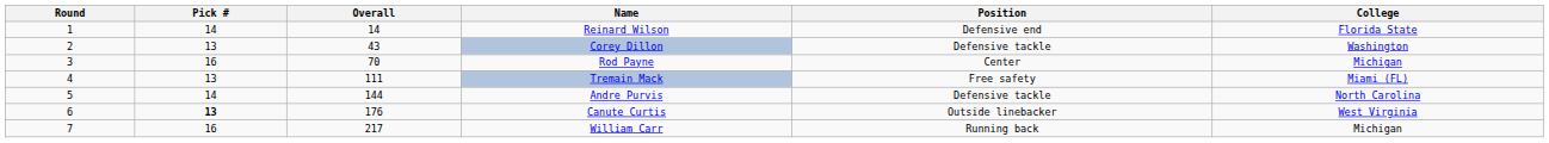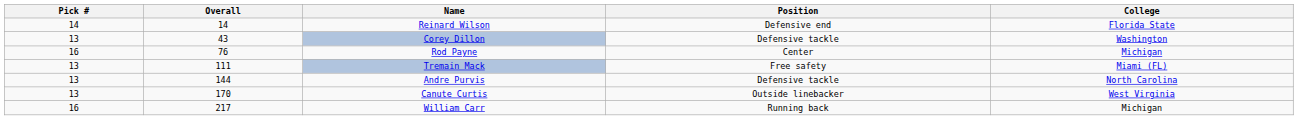- column: Round | 1 | 2 | 3 | 4 | 5 | 6 | 7
Rod Payne | Overall: 70 -> 76
Andre Purvis | Pick #: 14 -> 13
Canute Curtis | Pick #: bold -> normal
Canute Curtis | Overall: 176 -> 170
